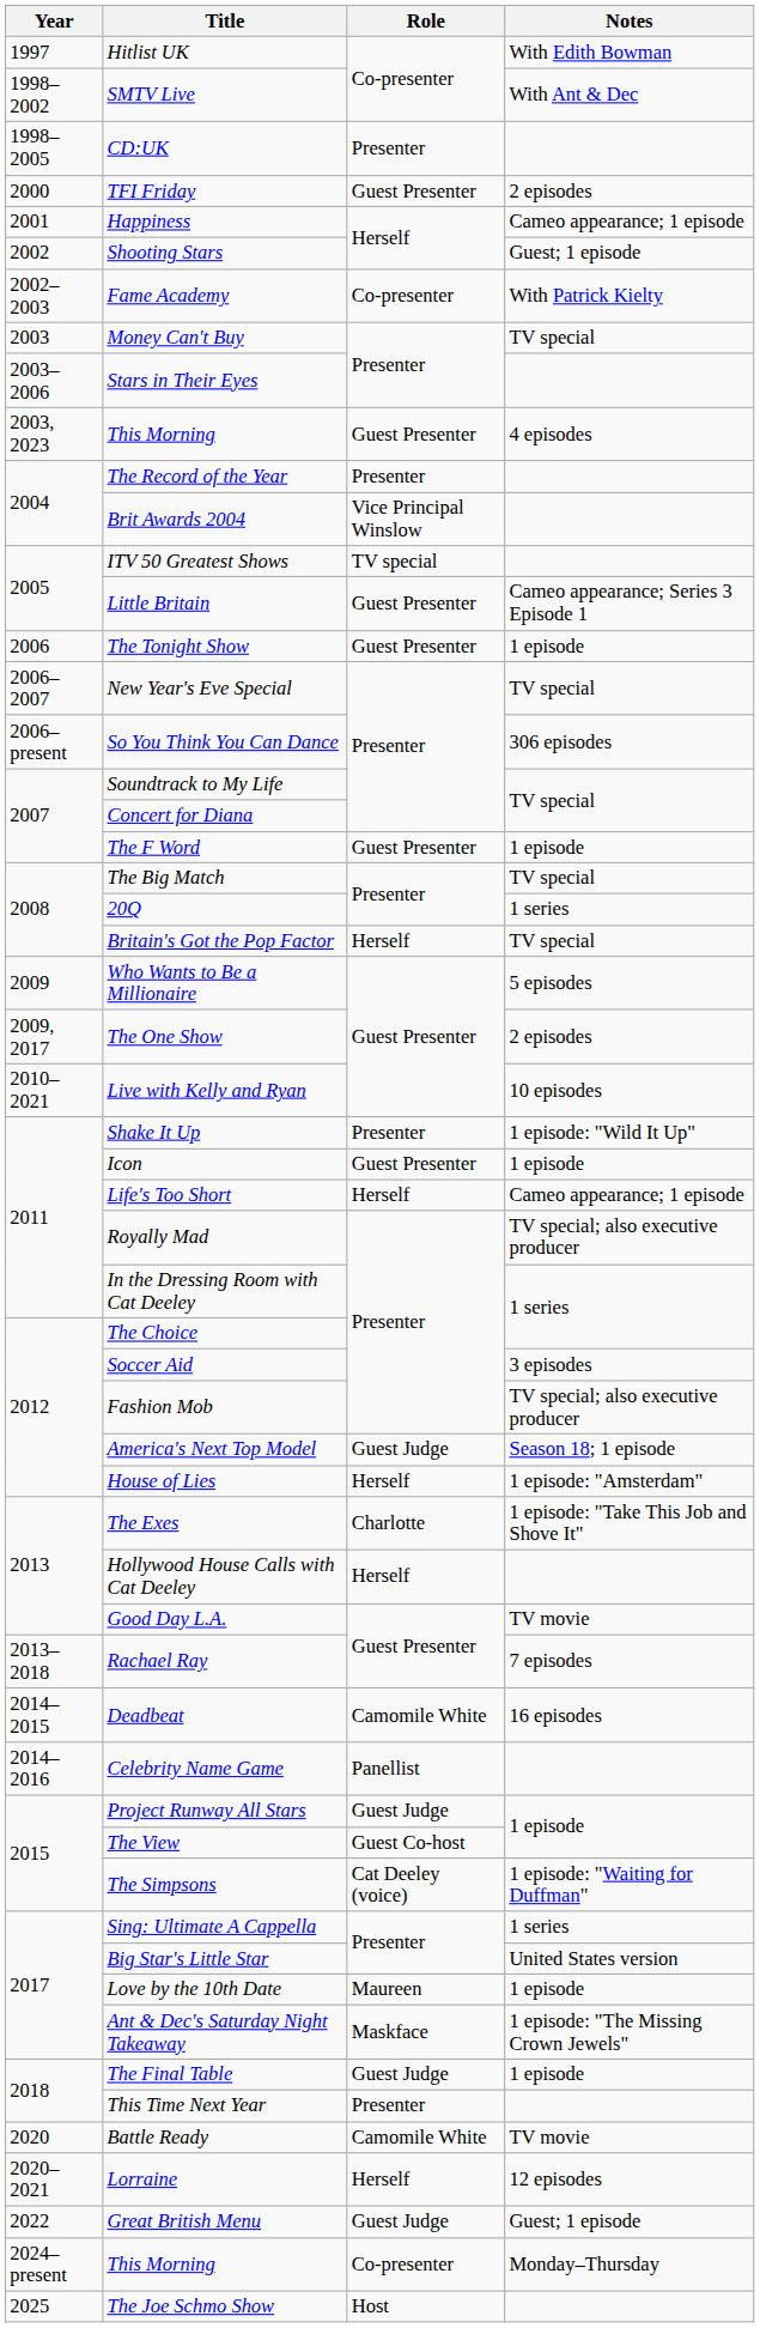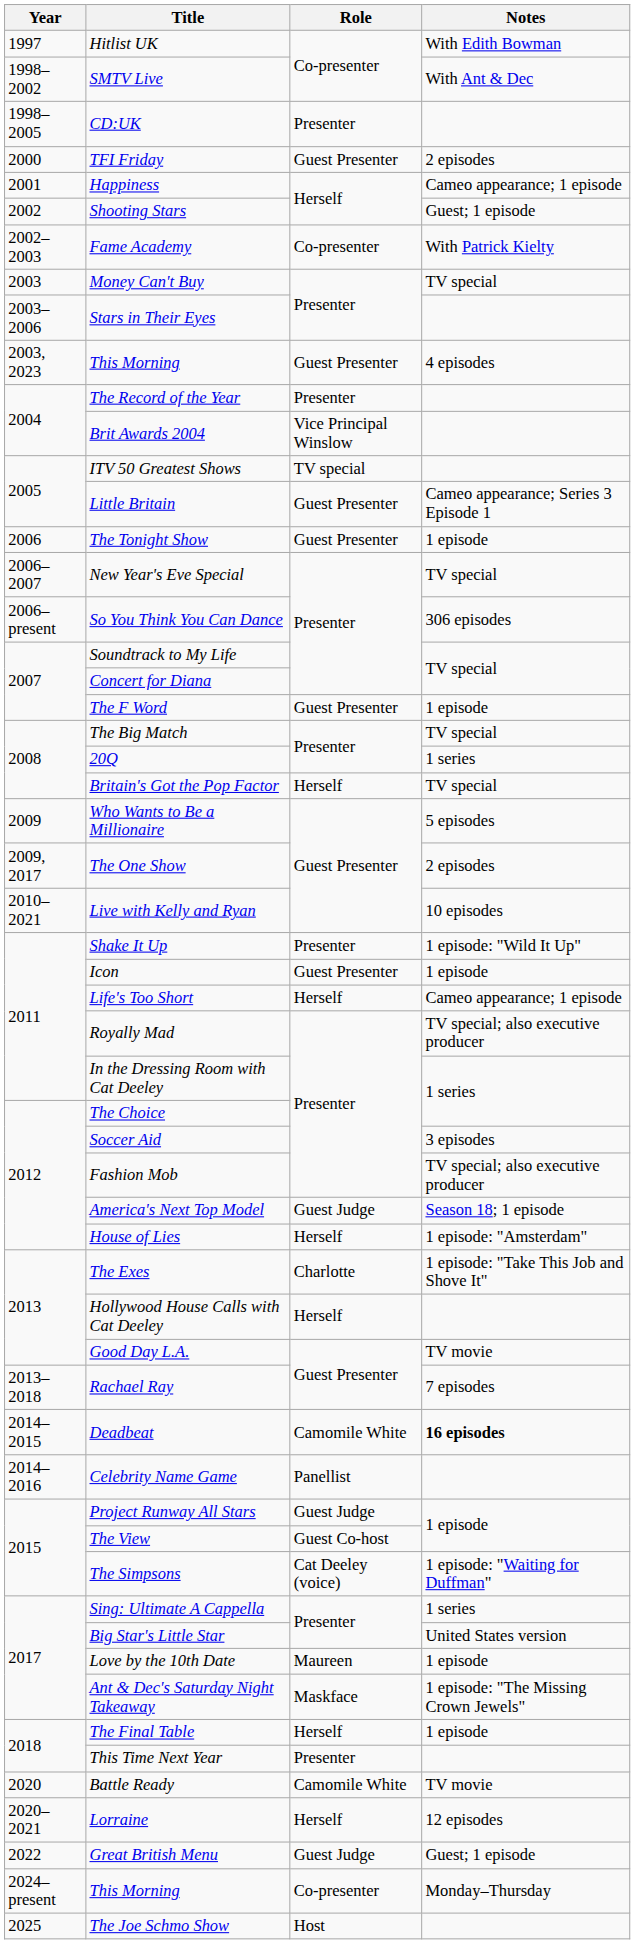Deadbeat | Notes: normal -> bold
The Final Table | Role: Guest Judge -> Herself
